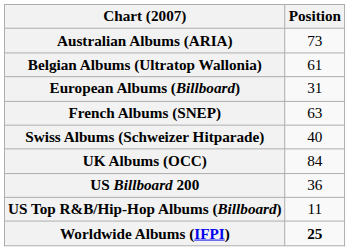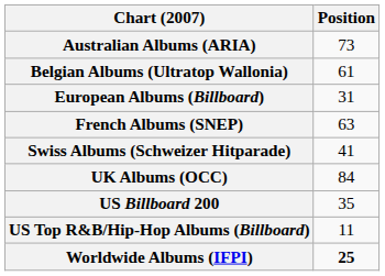Swiss Albums (Schweizer Hitparade) | Position: 40 -> 41
US Billboard 200 | Position: 36 -> 35
